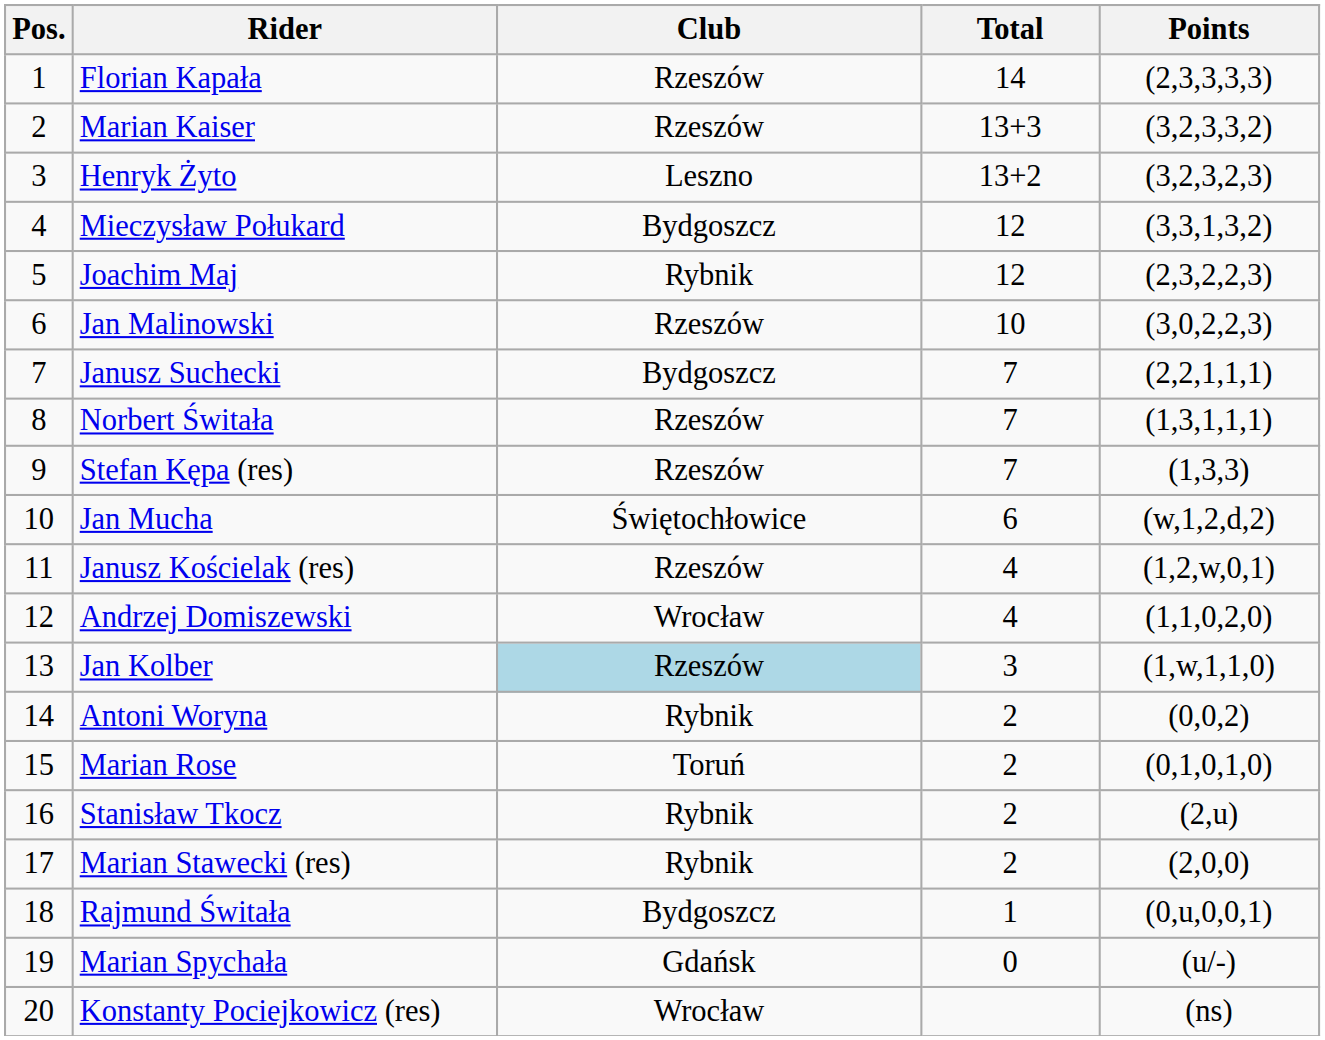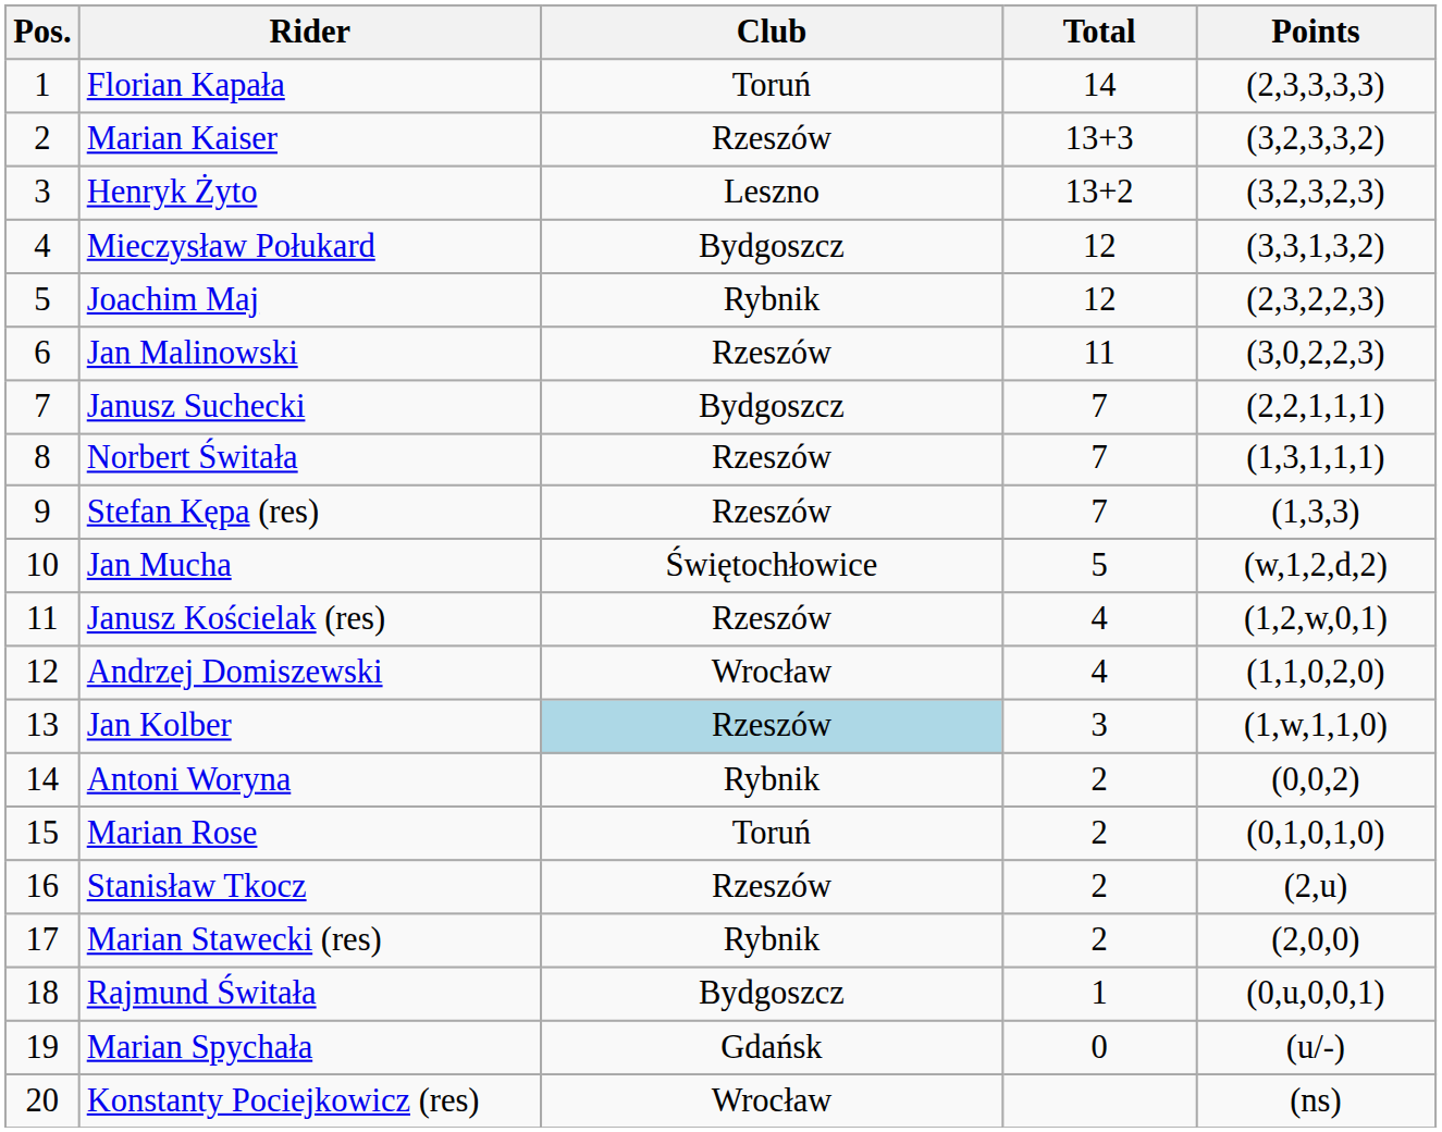Florian Kapała | Club: Rzeszów -> Toruń
Jan Malinowski | Total: 10 -> 11
Jan Mucha | Total: 6 -> 5
Stanisław Tkocz | Club: Rybnik -> Rzeszów
